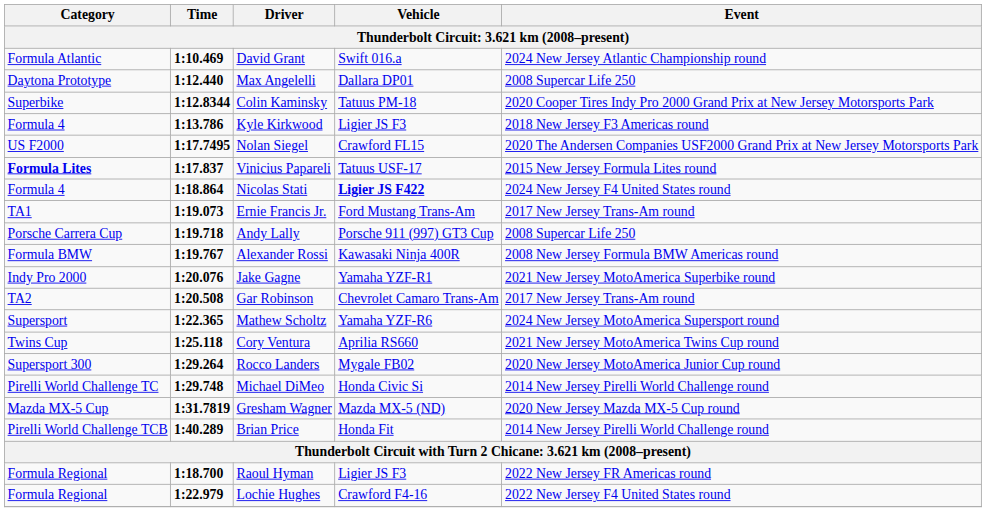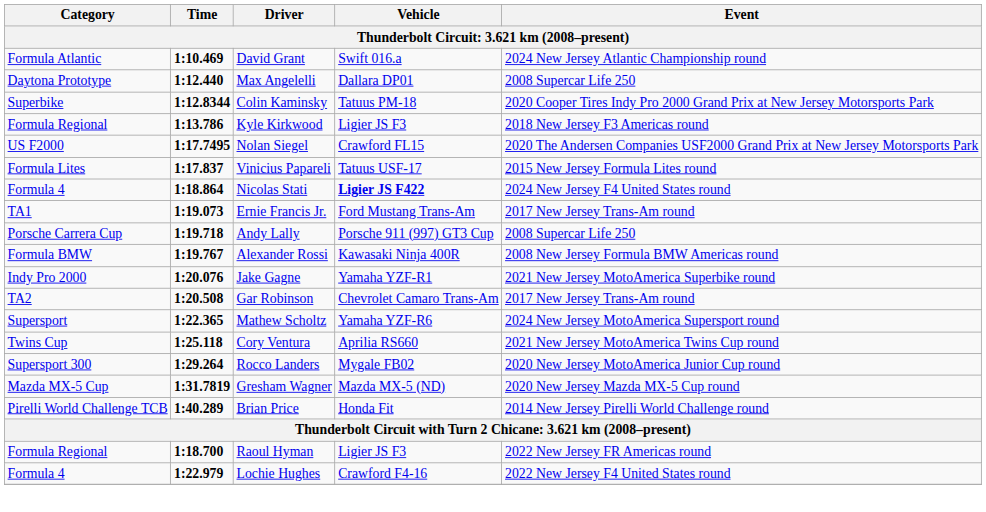Kyle Kirkwood | Category: Formula 4 -> Formula Regional
Vinicius Papareli | Category: bold -> normal
- row: Pirelli World Challenge TC | 1:29.748 | Michael DiMeo | Honda Civic Si | 2014 New Jersey Pirelli World Challenge round
Lochie Hughes | Category: Formula Regional -> Formula 4
